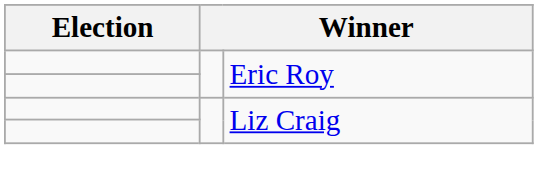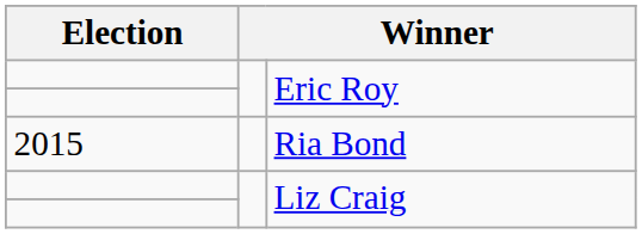+ row: 2015 | Ria Bond
